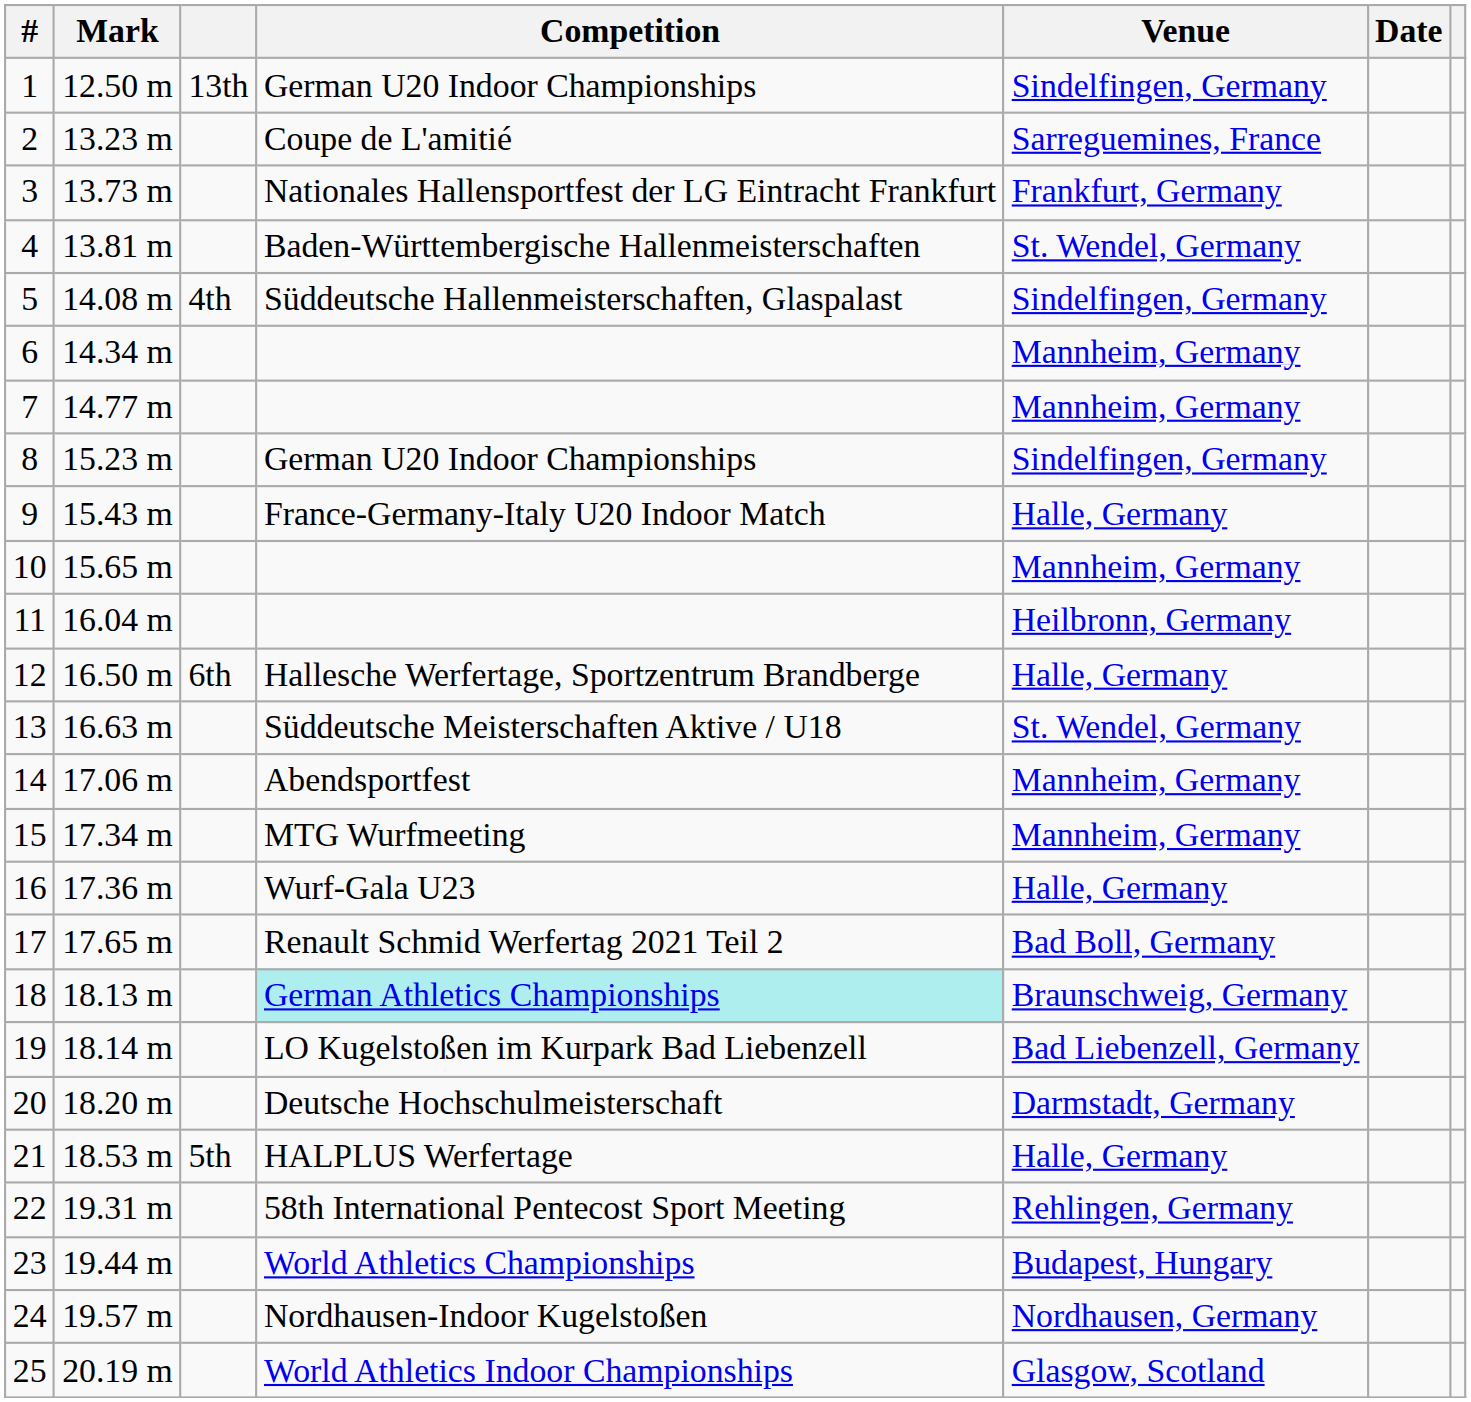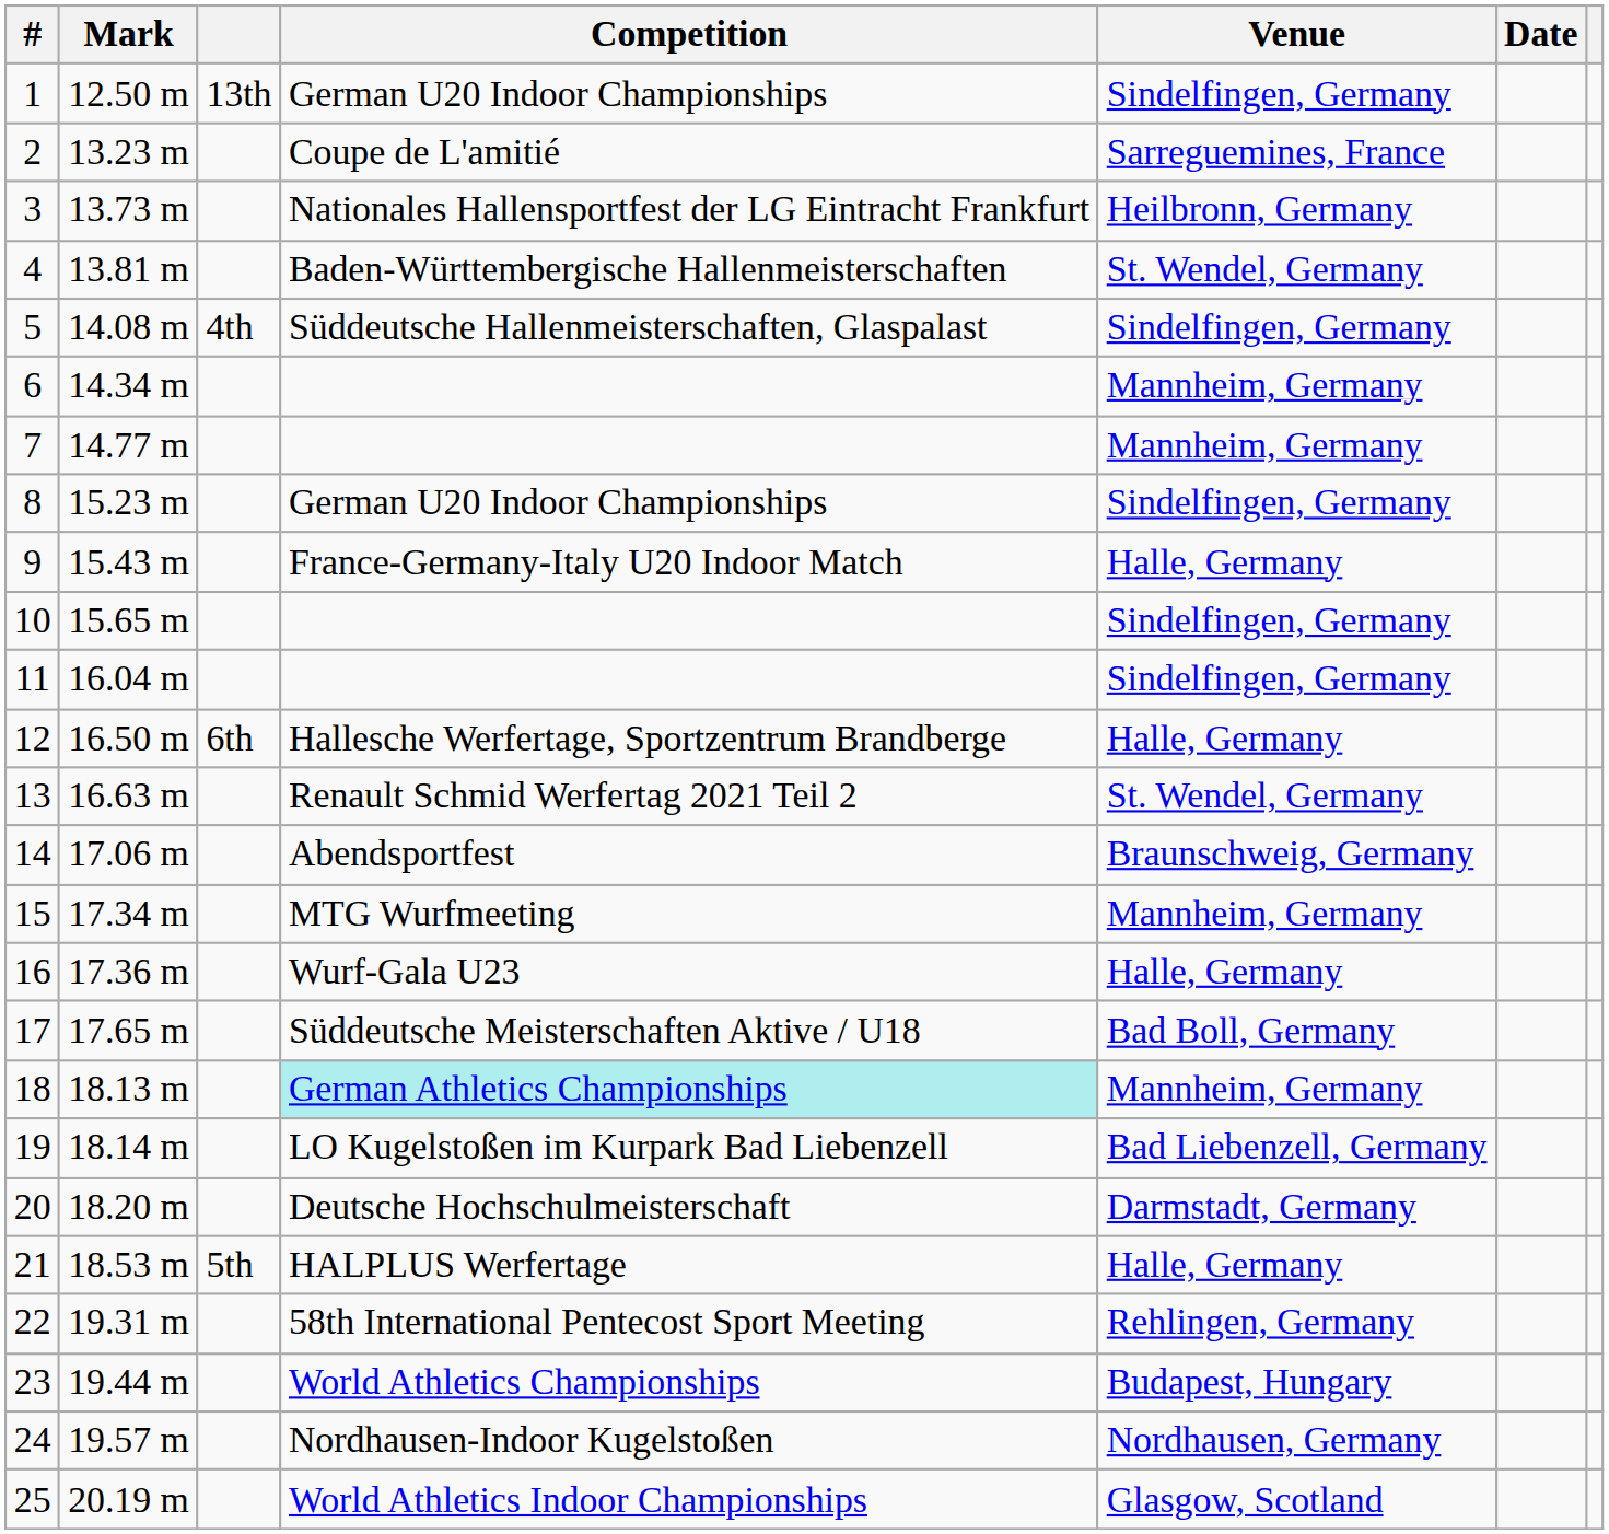3 | Venue: Frankfurt, Germany -> Heilbronn, Germany
10 | Venue: Mannheim, Germany -> Sindelfingen, Germany
11 | Venue: Heilbronn, Germany -> Sindelfingen, Germany
13 | Competition: Süddeutsche Meisterschaften Aktive / U18 -> Renault Schmid Werfertag 2021 Teil 2
14 | Venue: Mannheim, Germany -> Braunschweig, Germany
17 | Competition: Renault Schmid Werfertag 2021 Teil 2 -> Süddeutsche Meisterschaften Aktive / U18
18 | Venue: Braunschweig, Germany -> Mannheim, Germany
